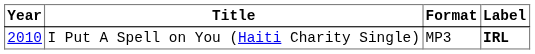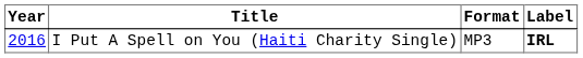I Put A Spell on You (Haiti Charity Single) | Year: 2010 -> 2016
